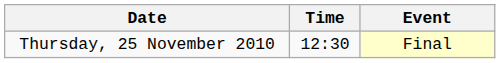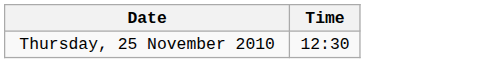- column: Event | Final
